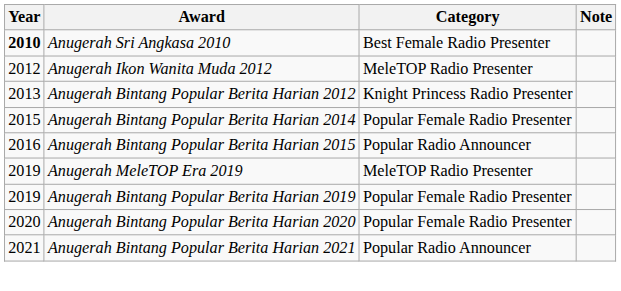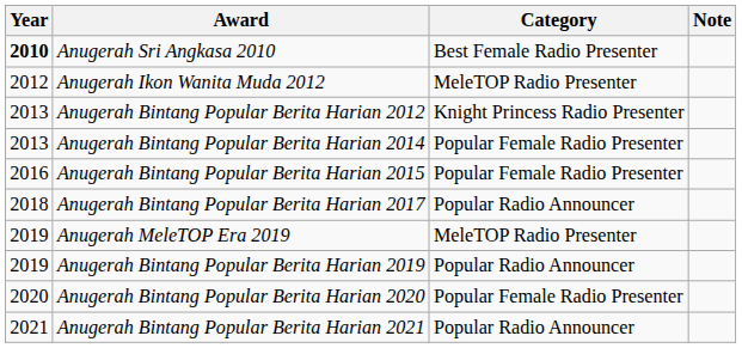Anugerah Bintang Popular Berita Harian 2014 | Year: 2015 -> 2013
Anugerah Bintang Popular Berita Harian 2015 | Category: Popular Radio Announcer -> Popular Female Radio Presenter
+ row: 2018 | Anugerah Bintang Popular Berita Harian 2017 | Popular Radio Announcer
Anugerah Bintang Popular Berita Harian 2019 | Category: Popular Female Radio Presenter -> Popular Radio Announcer
